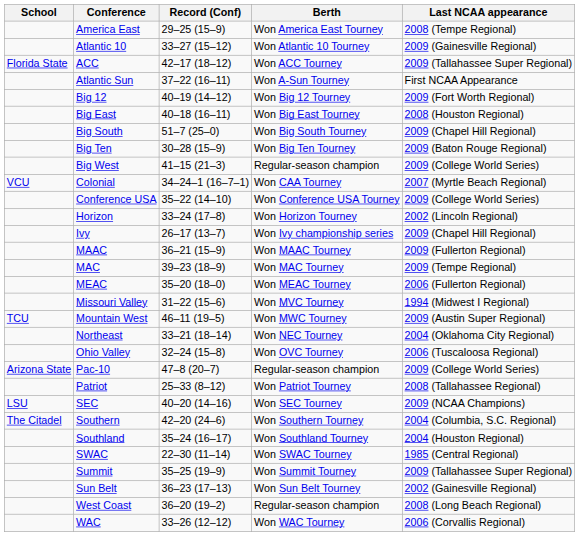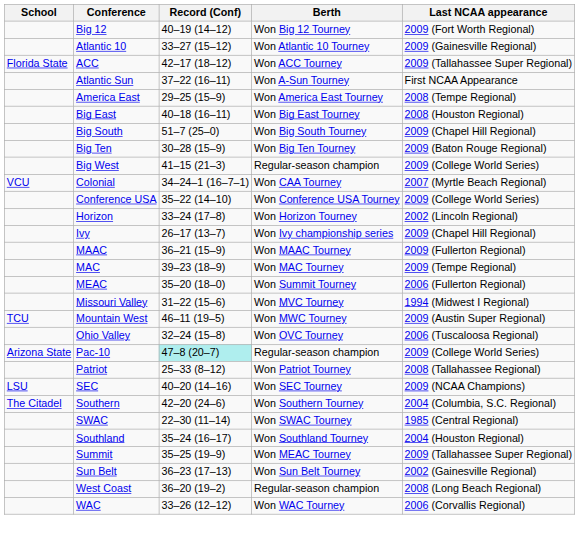rows swapped: America East <-> Big 12
MEAC | Berth: Won MEAC Tourney -> Won Summit Tourney
- row: Northeast | 33–21 (18–14) | Won NEC Tourney | 2004 (Oklahoma City Regional)
Pac-10 | Record (Conf): no background -> paleturquoise background
rows swapped: Southland <-> SWAC
Summit | Berth: Won Summit Tourney -> Won MEAC Tourney
